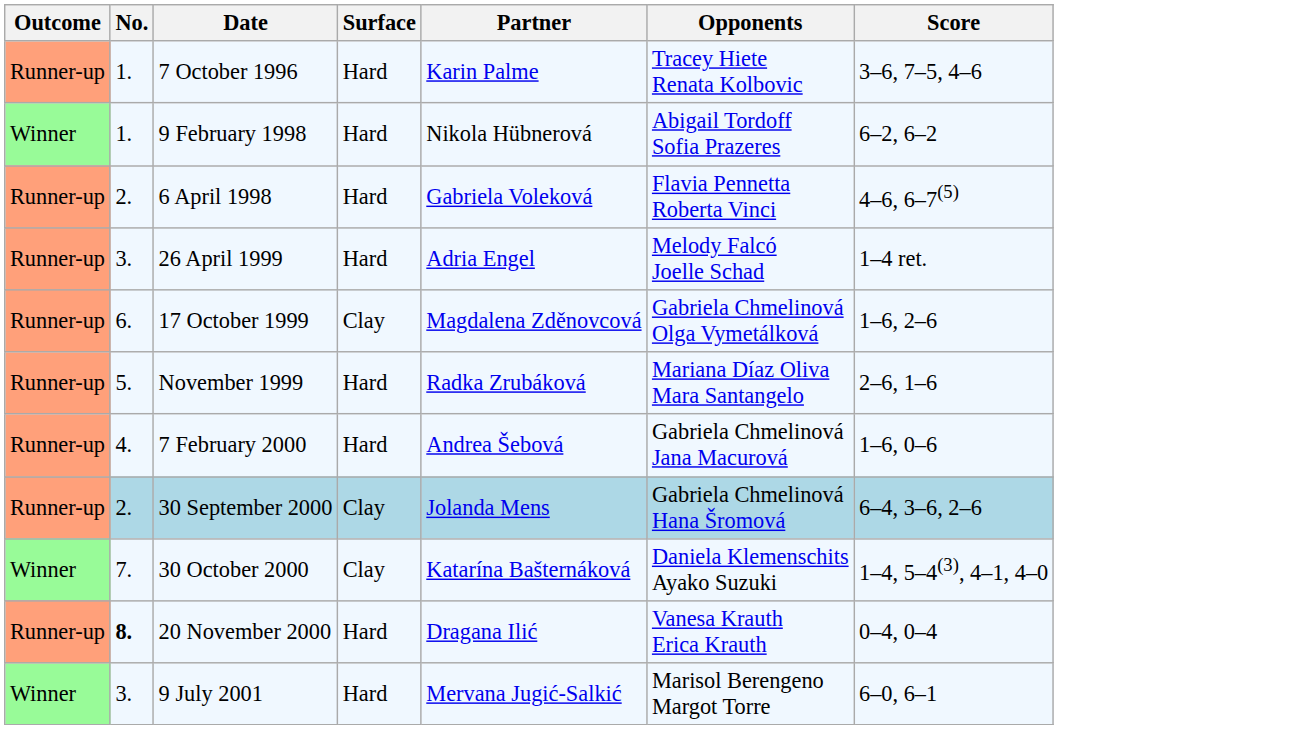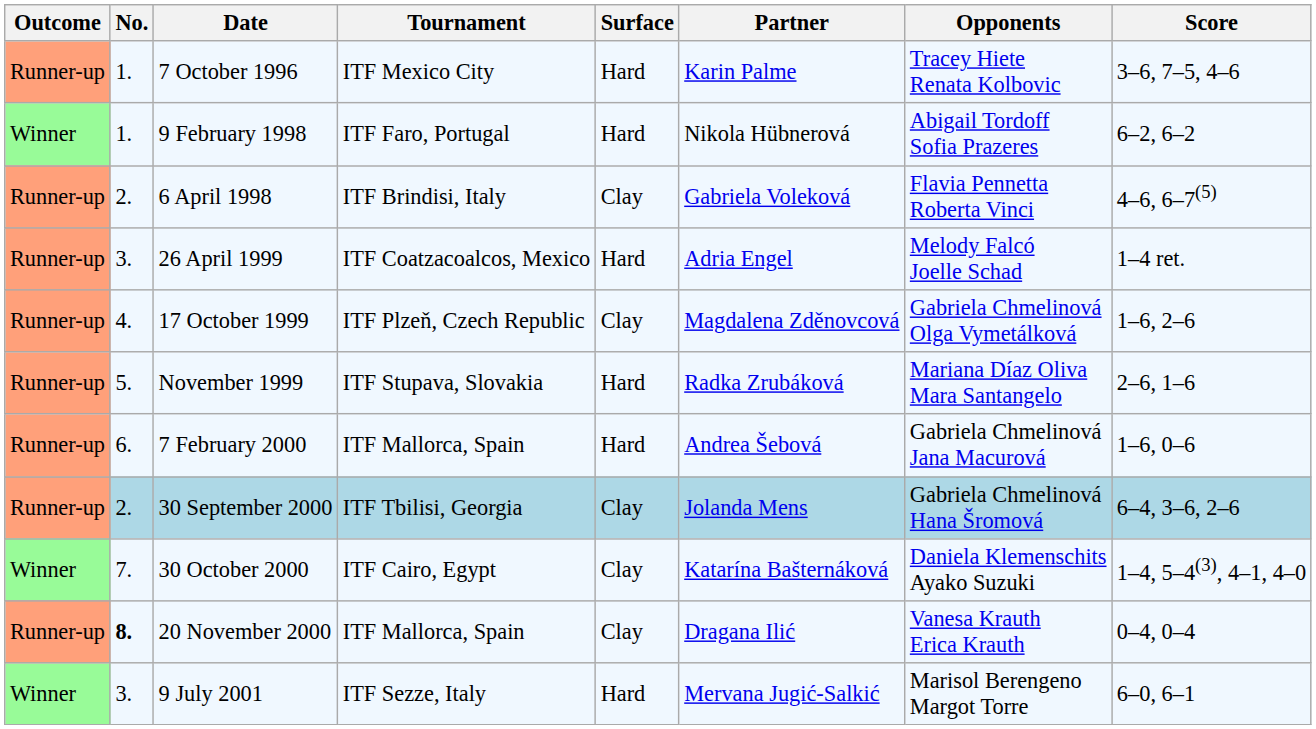+ column: Tournament | ITF Mexico City | ITF Faro, Portugal | ITF Brindisi, Italy | ITF Coatzacoalcos, Mexico | ITF Plzeň, Czech Republic | ITF Stupava, Slovakia | ITF Mallorca, Spain | ITF Tbilisi, Georgia | ITF Cairo, Egypt | ITF Mallorca, Spain | ITF Sezze, Italy
6 April 1998 | Surface: Hard -> Clay
17 October 1999 | No.: 6. -> 4.
7 February 2000 | No.: 4. -> 6.
20 November 2000 | Surface: Hard -> Clay
